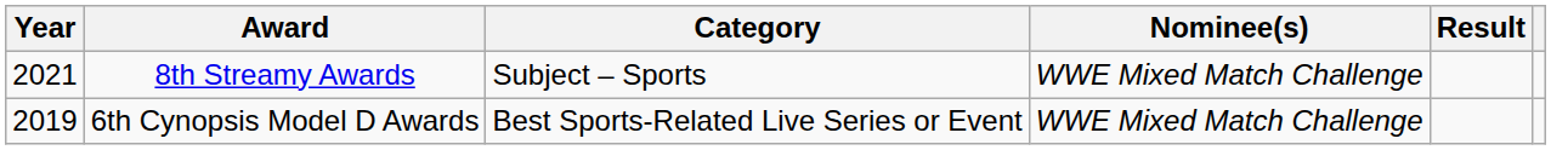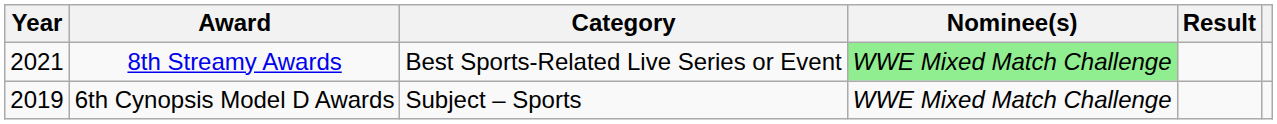8th Streamy Awards | Category: Subject – Sports -> Best Sports-Related Live Series or Event
8th Streamy Awards | Nominee(s): no background -> lightgreen background
6th Cynopsis Model D Awards | Category: Best Sports-Related Live Series or Event -> Subject – Sports
